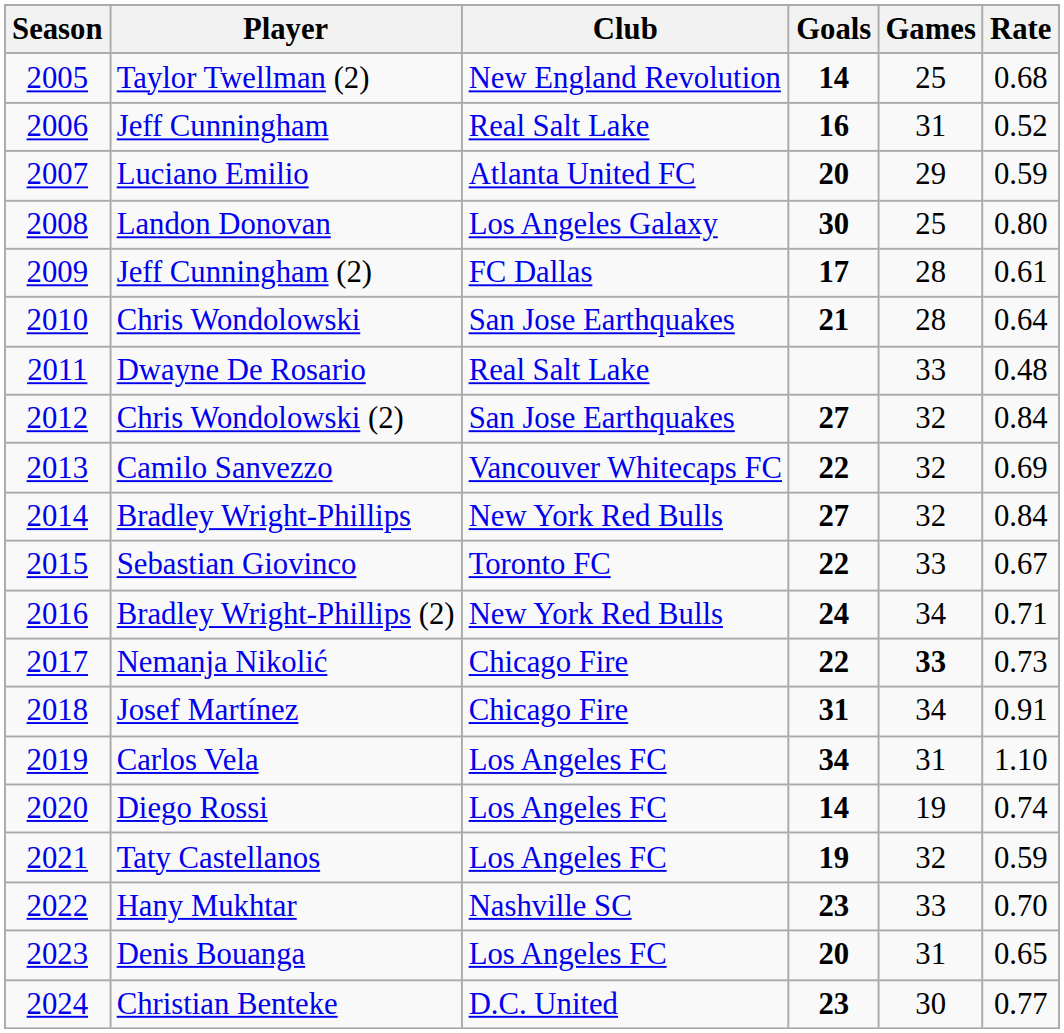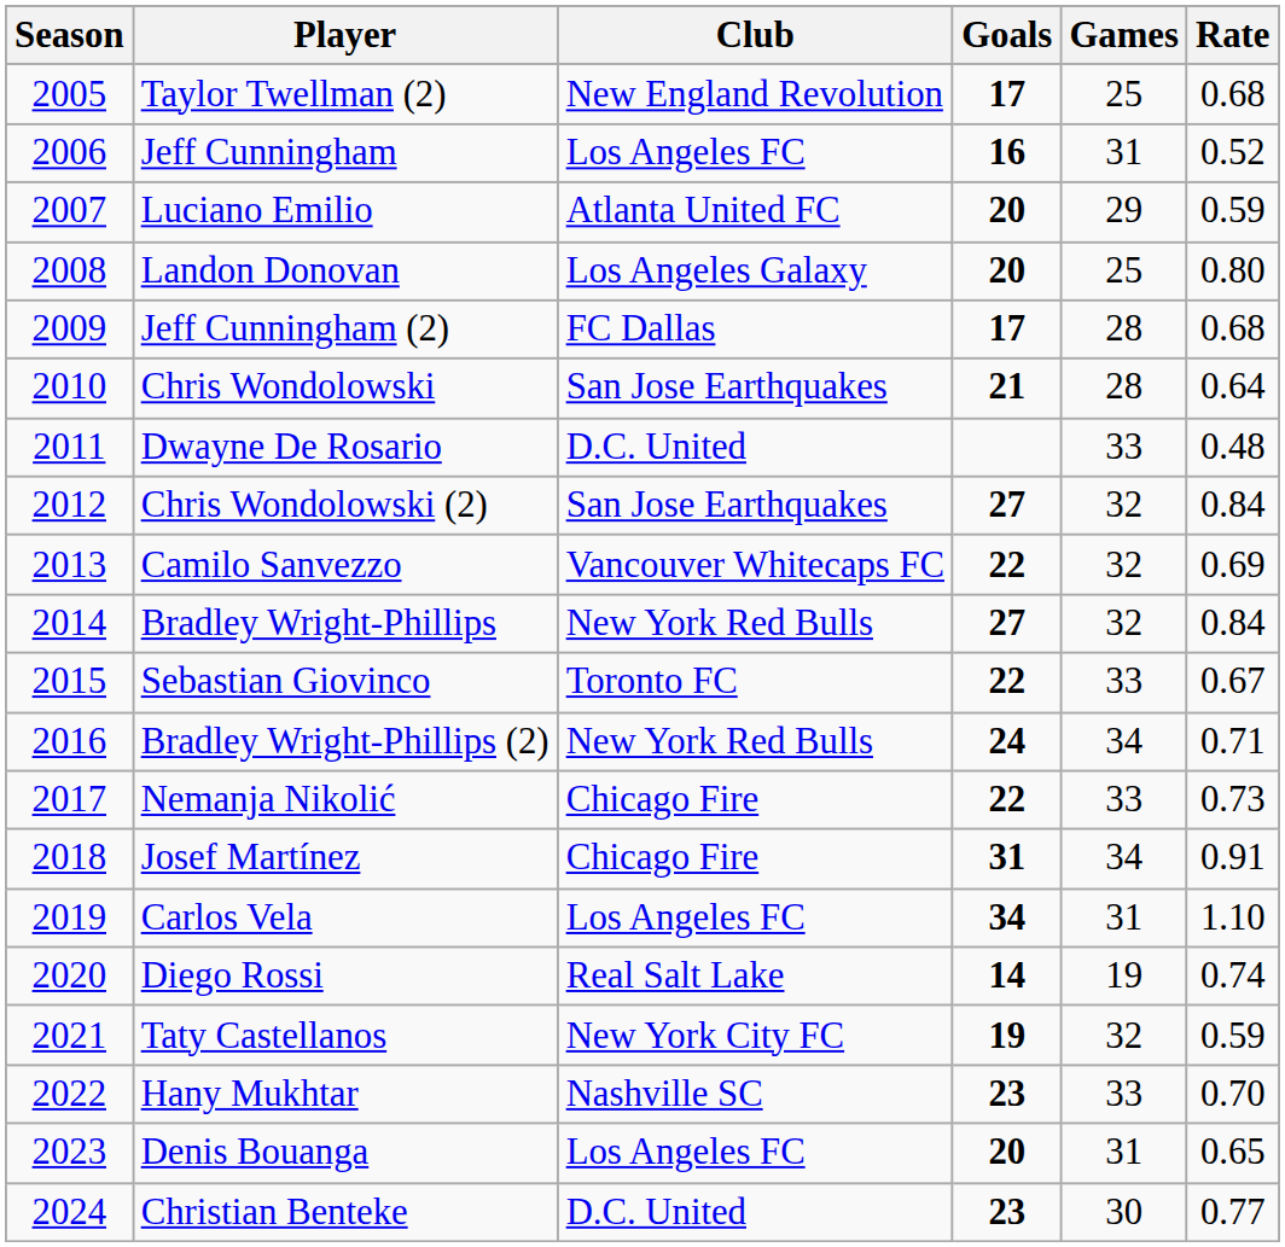Taylor Twellman (2) | Goals: 14 -> 17
Jeff Cunningham | Club: Real Salt Lake -> Los Angeles FC
Landon Donovan | Goals: 30 -> 20
Jeff Cunningham (2) | Rate: 0.61 -> 0.68
Dwayne De Rosario | Club: Real Salt Lake -> D.C. United
Nemanja Nikolić | Games: bold -> normal
Diego Rossi | Club: Los Angeles FC -> Real Salt Lake
Taty Castellanos | Club: Los Angeles FC -> New York City FC
